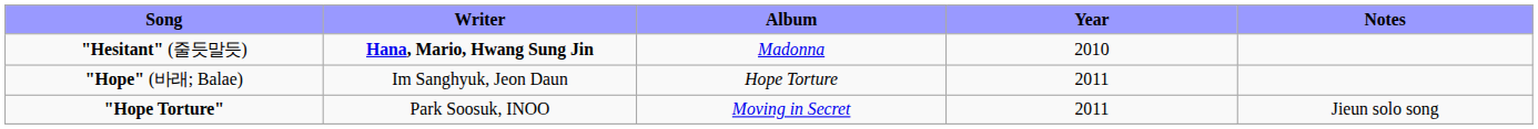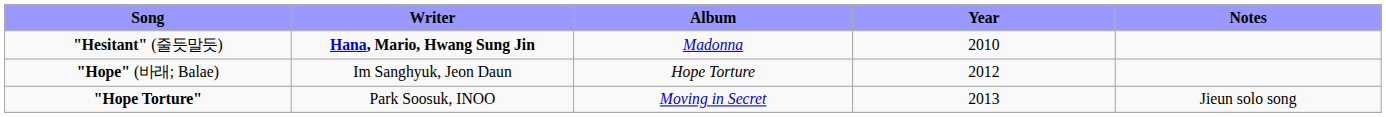"Hope" (바래; Balae) | Year: 2011 -> 2012
"Hope Torture" | Year: 2011 -> 2013
